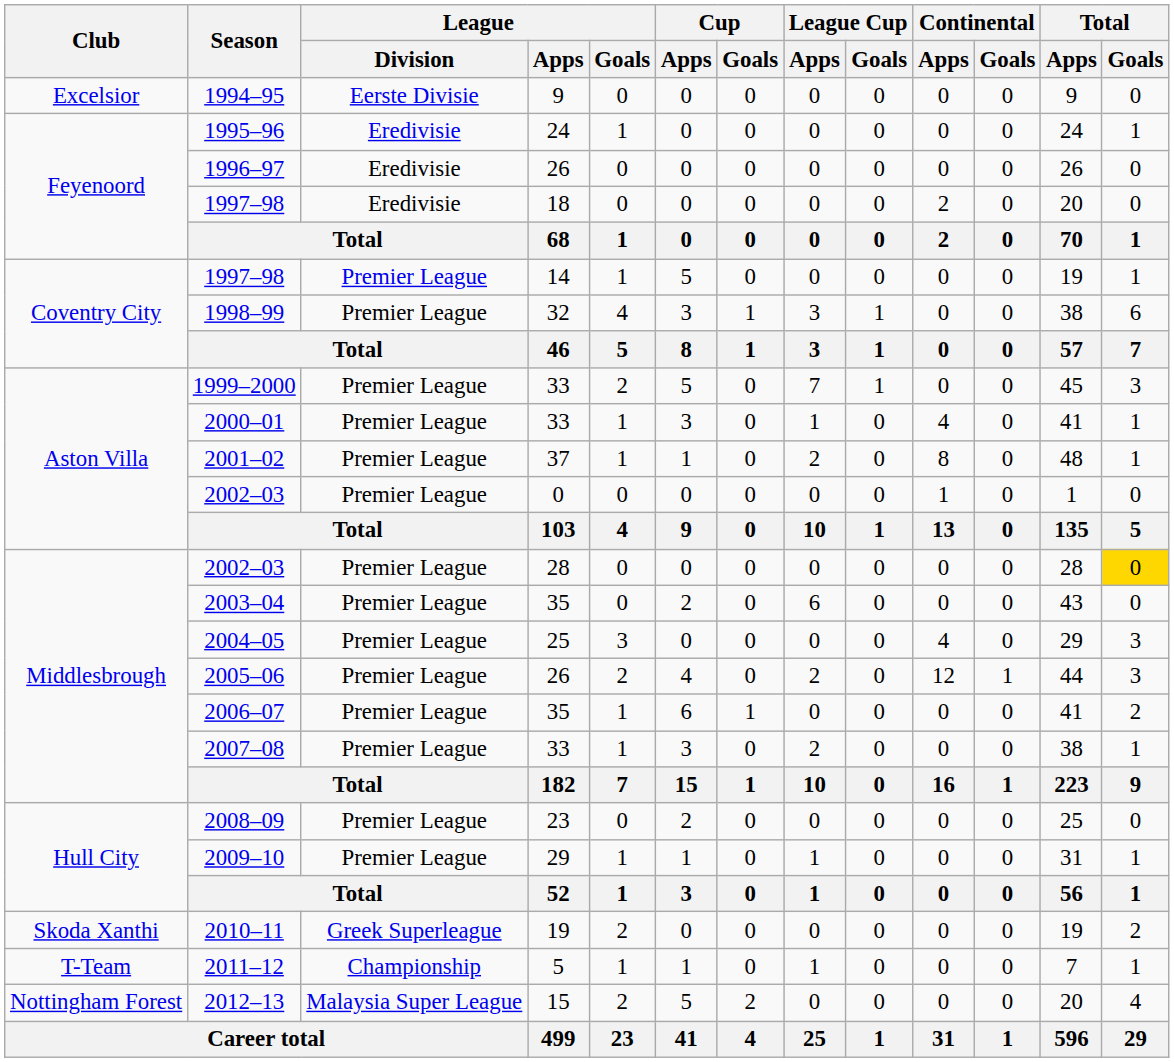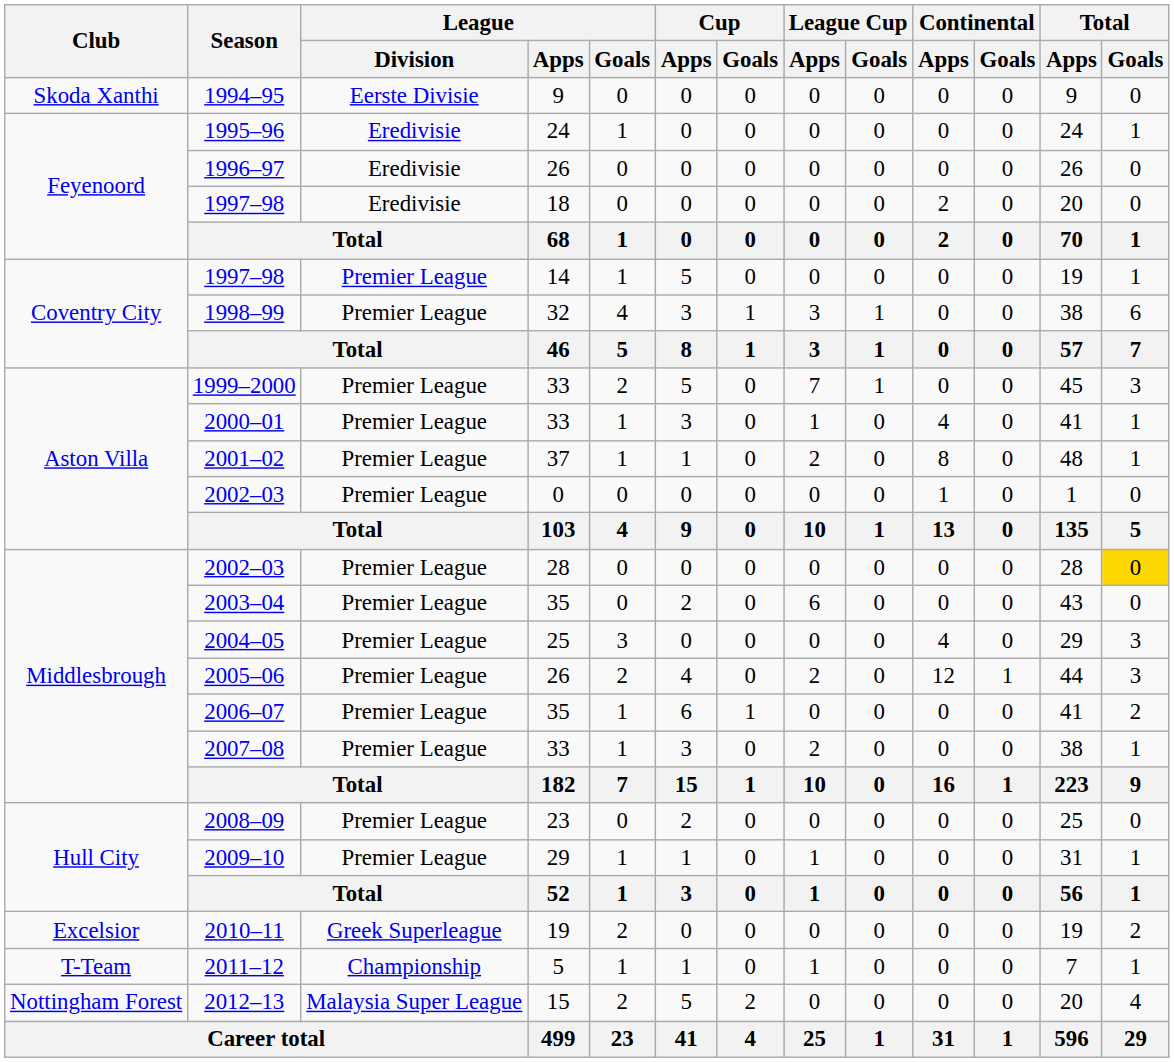1994–95 | Club: Excelsior -> Skoda Xanthi
2010–11 | Club: Skoda Xanthi -> Excelsior
